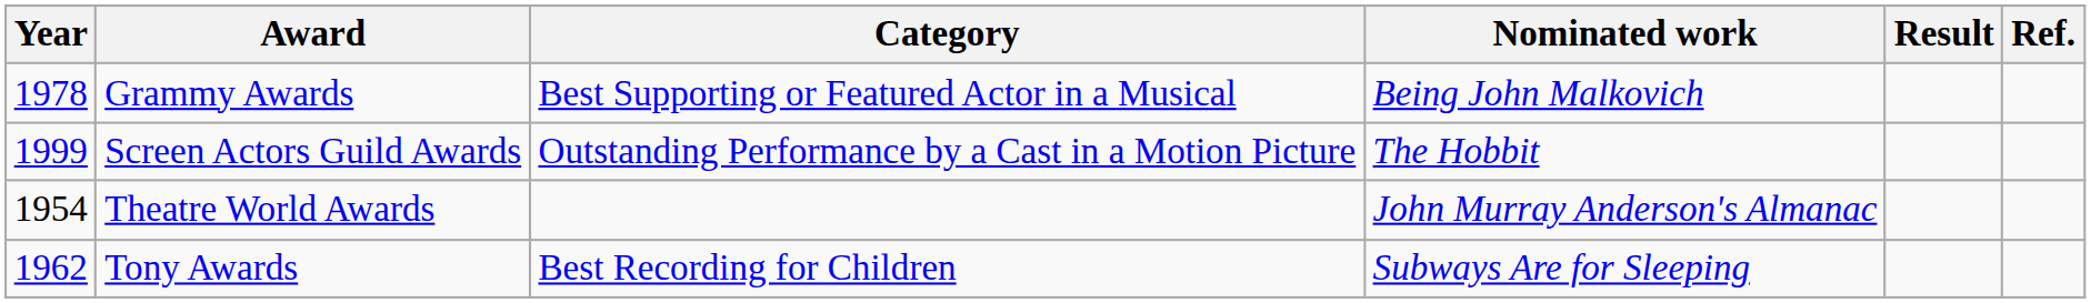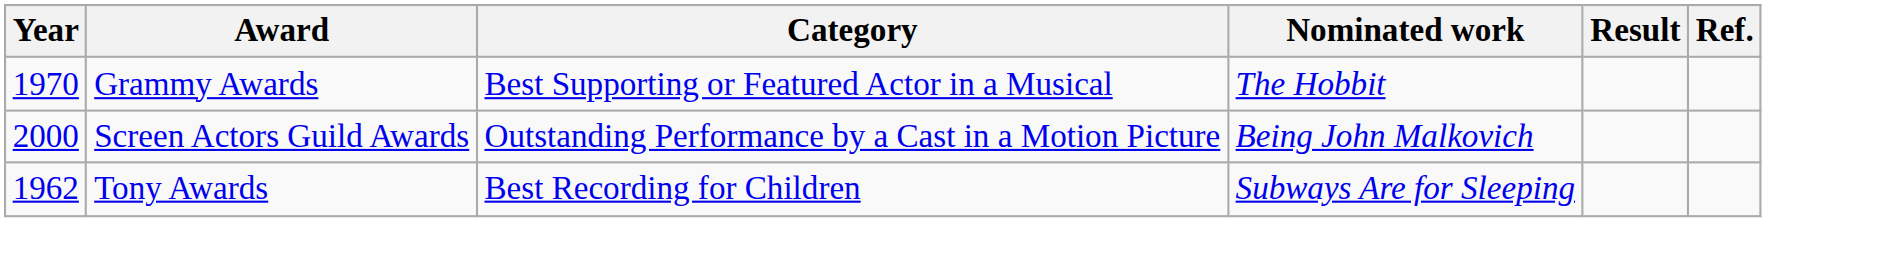Grammy Awards | Year: 1978 -> 1970
Grammy Awards | Nominated work: Being John Malkovich -> The Hobbit
Screen Actors Guild Awards | Year: 1999 -> 2000
Screen Actors Guild Awards | Nominated work: The Hobbit -> Being John Malkovich
- row: 1954 | Theatre World Awards | John Murray Anderson's Almanac
